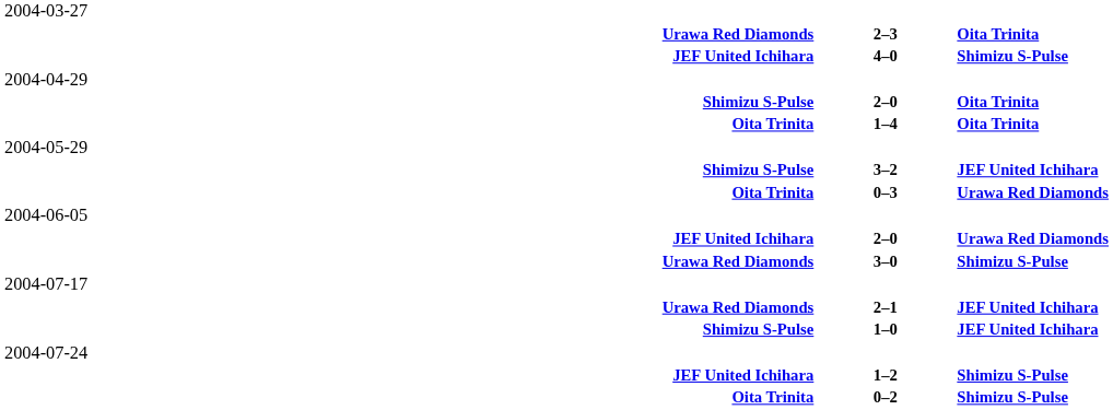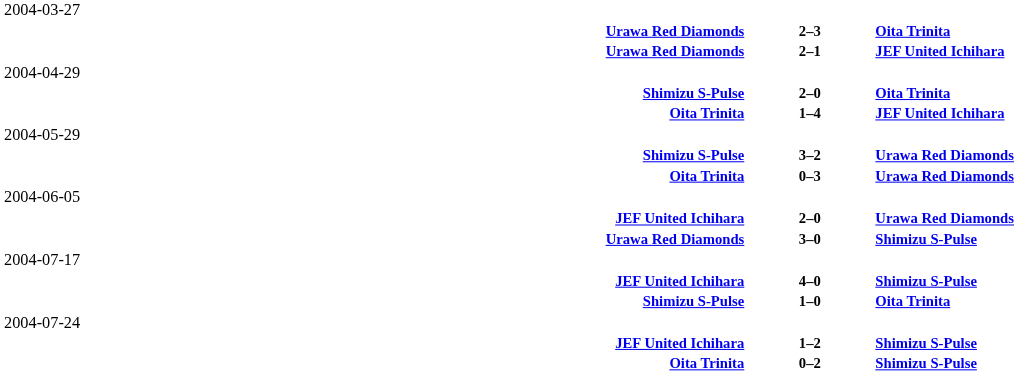rows swapped: 4–0 <-> 2–1
1–4 | column 3: Oita Trinita -> JEF United Ichihara
3–2 | column 3: JEF United Ichihara -> Urawa Red Diamonds
1–0 | column 3: JEF United Ichihara -> Oita Trinita
